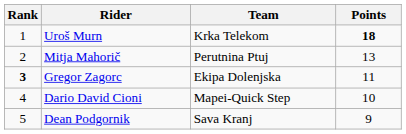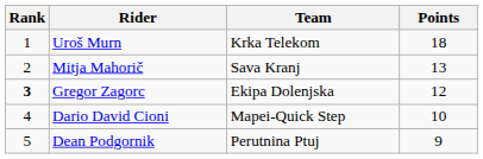Uroš Murn | Points: bold -> normal
Mitja Mahorič | Team: Perutnina Ptuj -> Sava Kranj
Gregor Zagorc | Points: 11 -> 12
Dean Podgornik | Team: Sava Kranj -> Perutnina Ptuj
